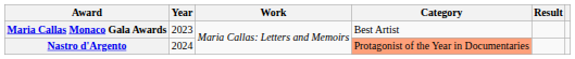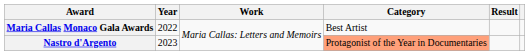Maria Callas Monaco Gala Awards | Year: 2023 -> 2022
Nastro d'Argento | Year: 2024 -> 2023
